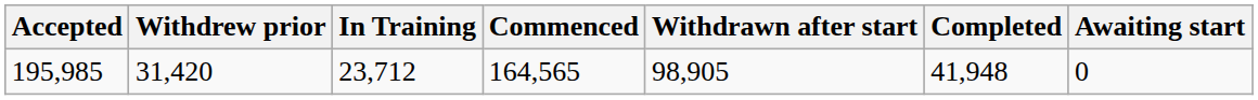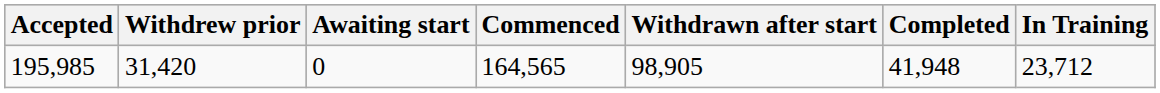columns swapped: Awaiting start <-> In Training
